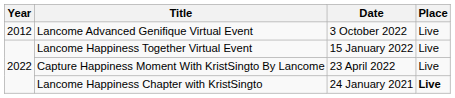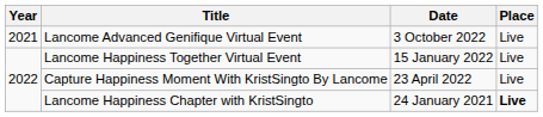Lancome Advanced Genifique Virtual Event | Year: 2012 -> 2021
